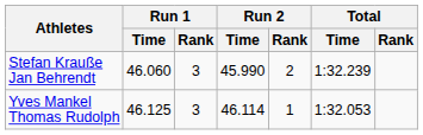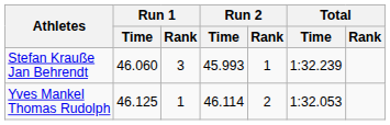Stefan Krauße Jan Behrendt | Run 2 / Time: 45.990 -> 45.993
Stefan Krauße Jan Behrendt | Run 2 / Rank: 2 -> 1
Yves Mankel Thomas Rudolph | Run 1 / Rank: 3 -> 1
Yves Mankel Thomas Rudolph | Run 2 / Rank: 1 -> 2
